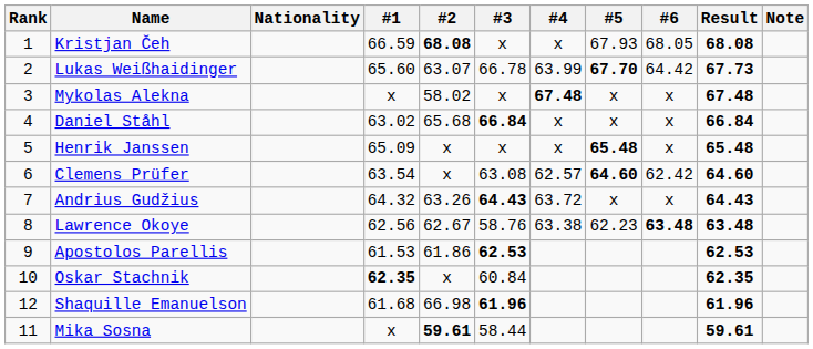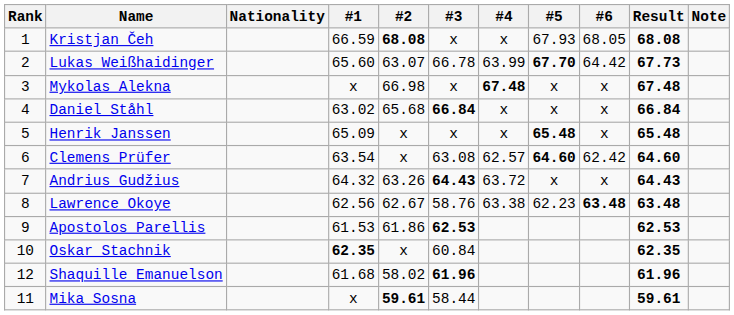Mykolas Alekna | #2: 58.02 -> 66.98
Shaquille Emanuelson | #2: 66.98 -> 58.02
